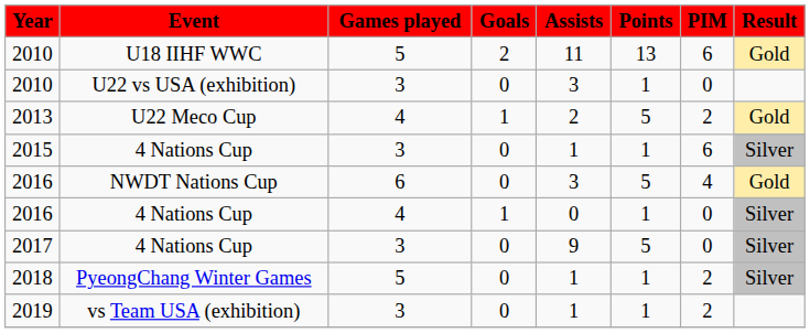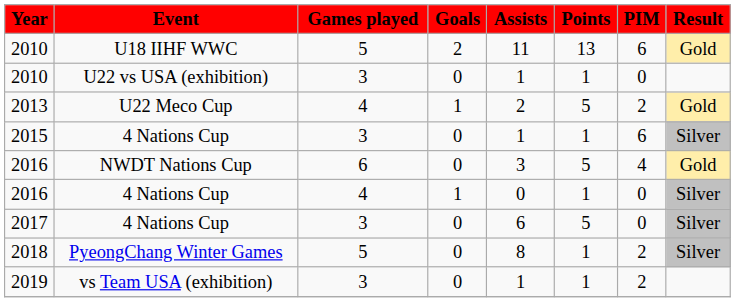2010 / U22 vs USA (exhibition) | Assists: 3 -> 1
2017 | Assists: 9 -> 6
2018 | Assists: 1 -> 8
